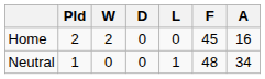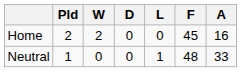Neutral | A: 34 -> 33
